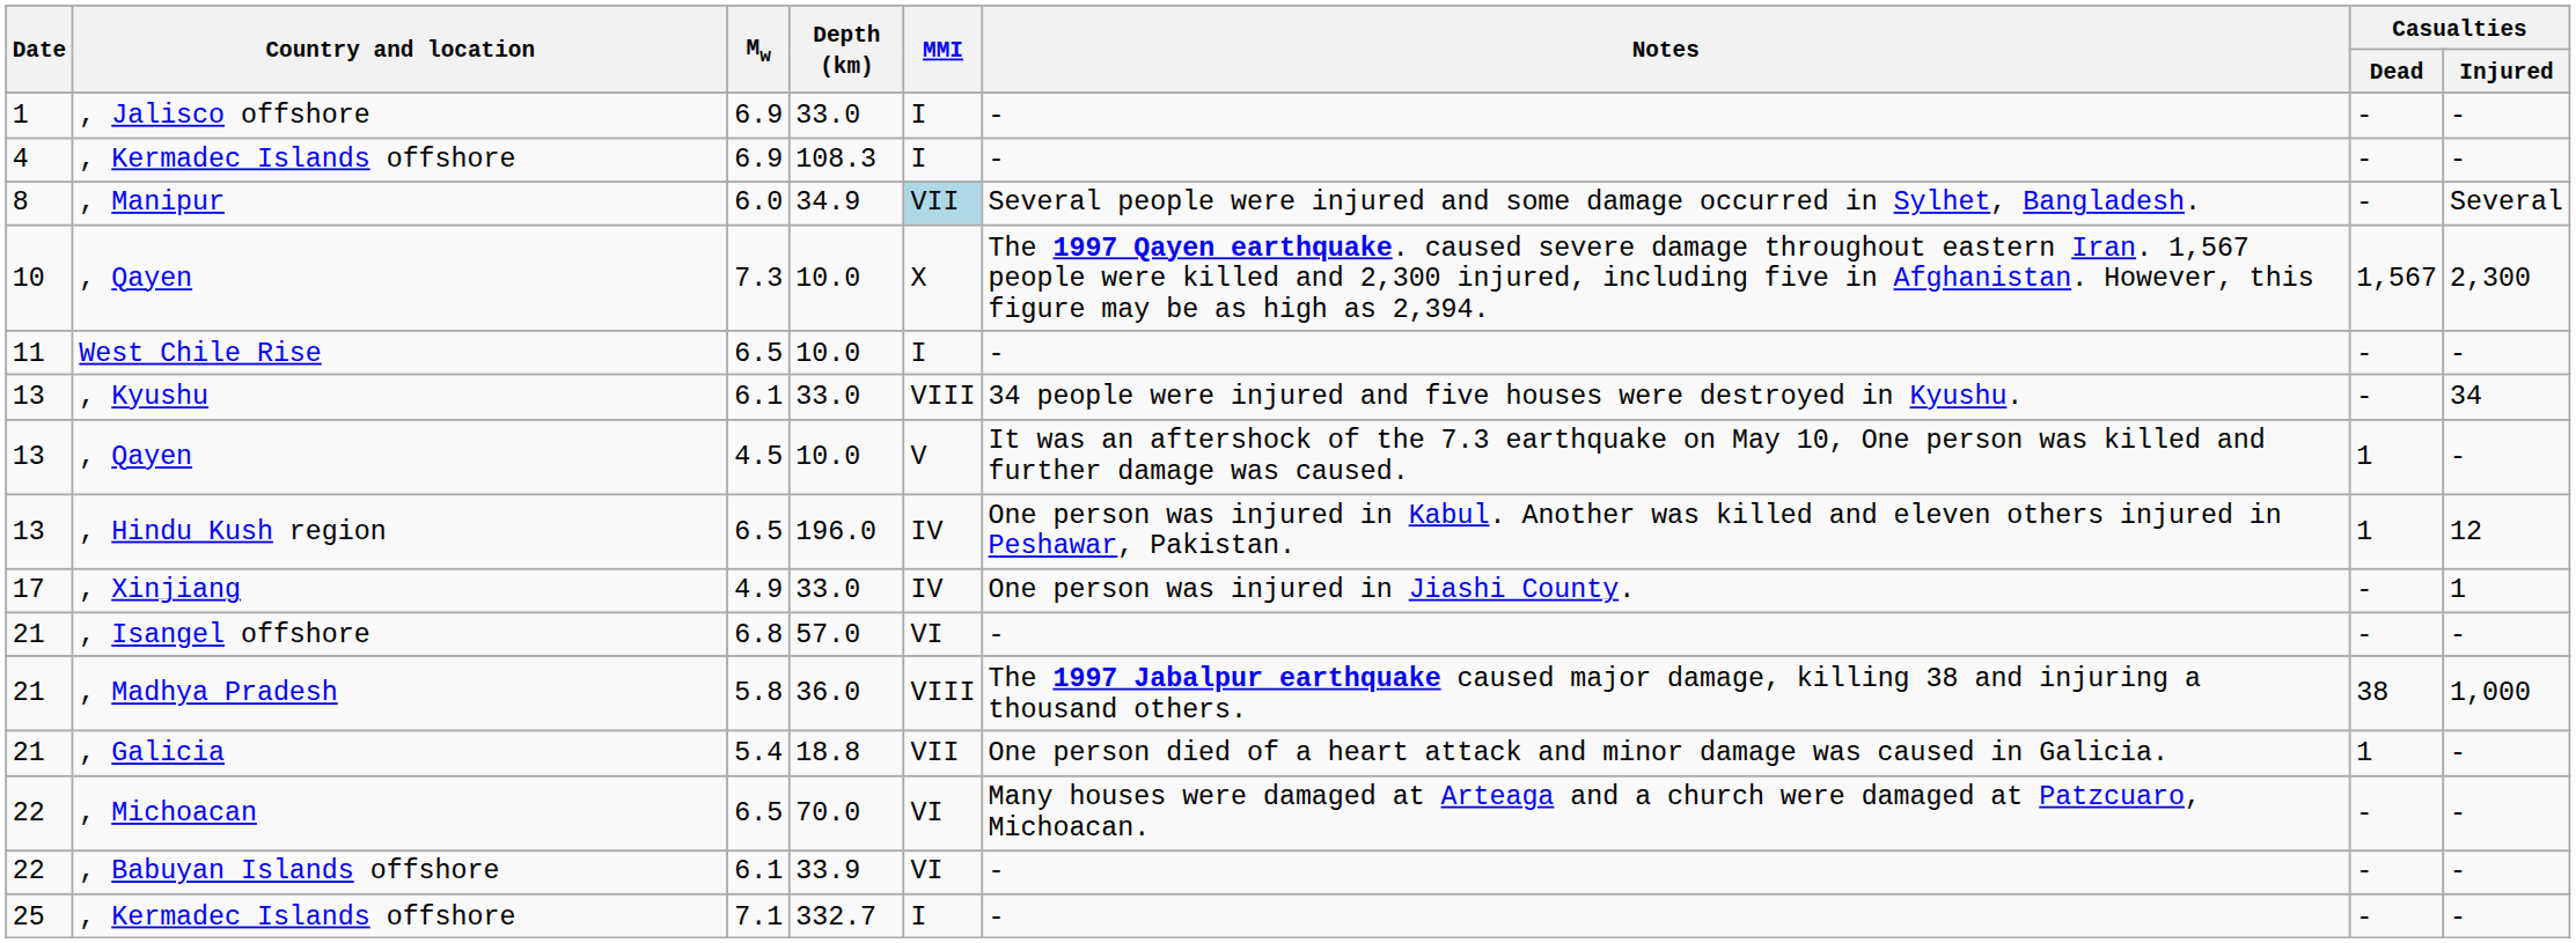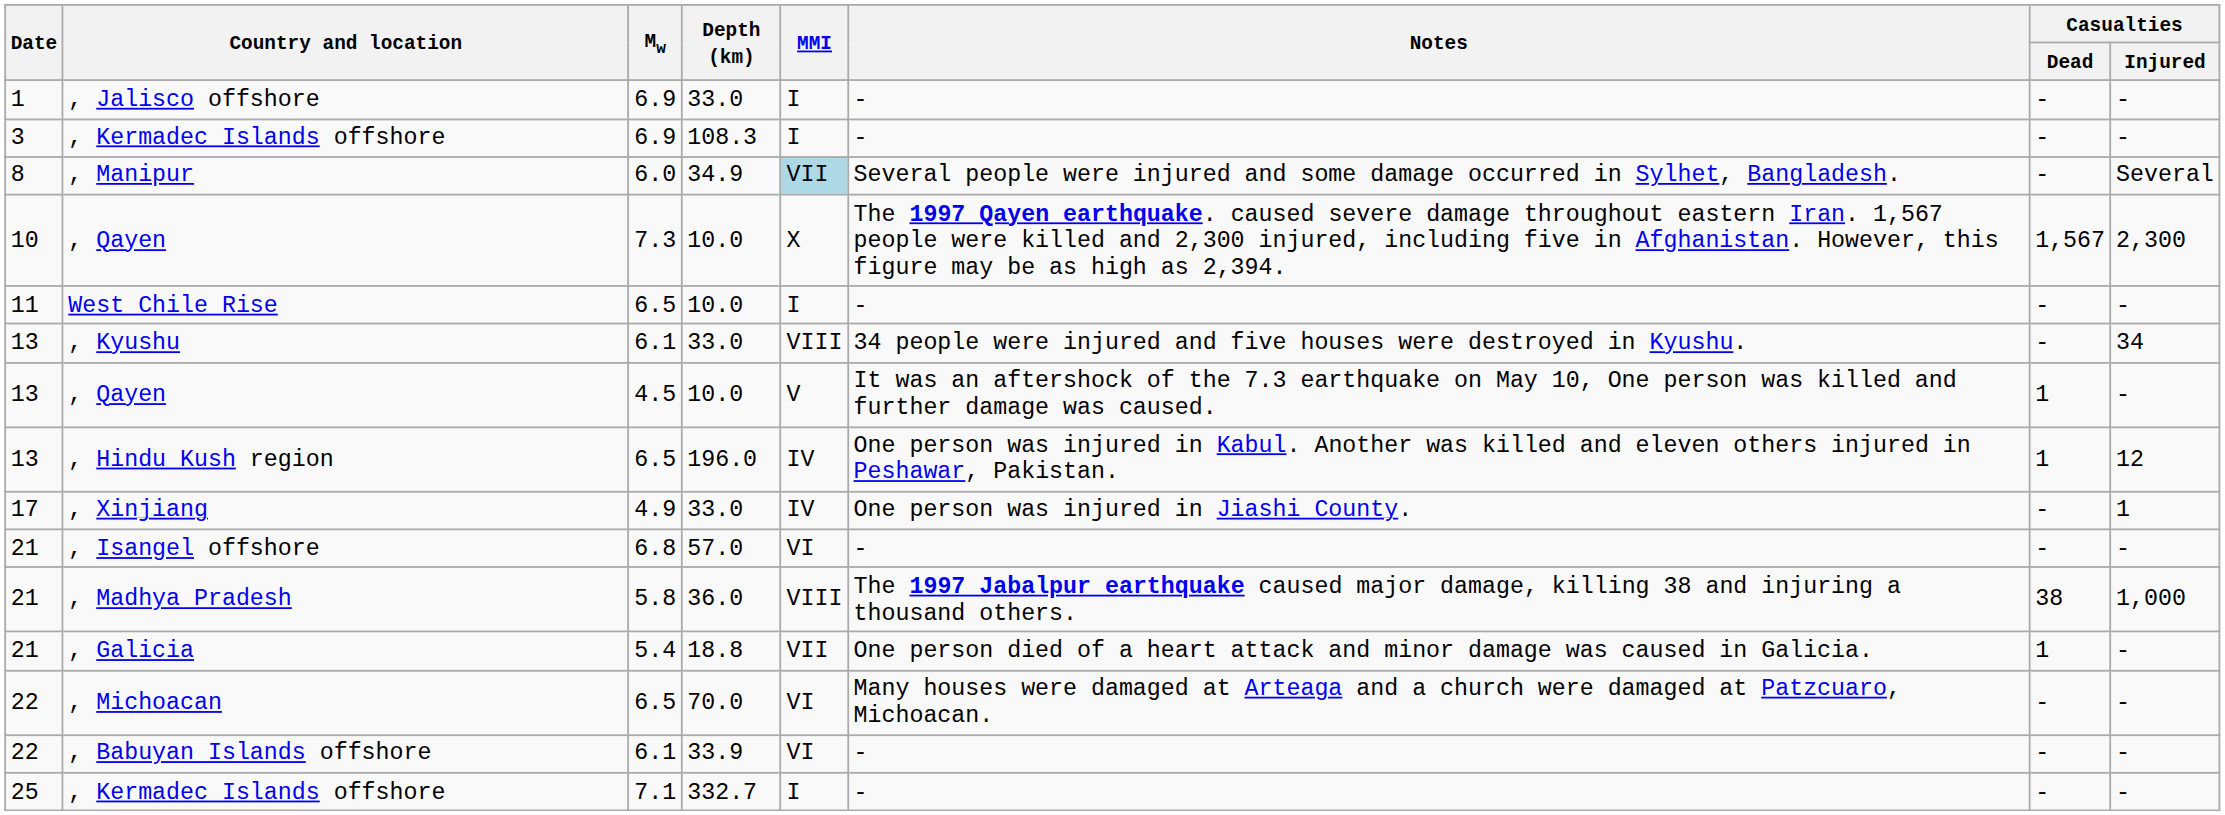, Kermadec Islands offshore / 6.9 | Date: 4 -> 3
